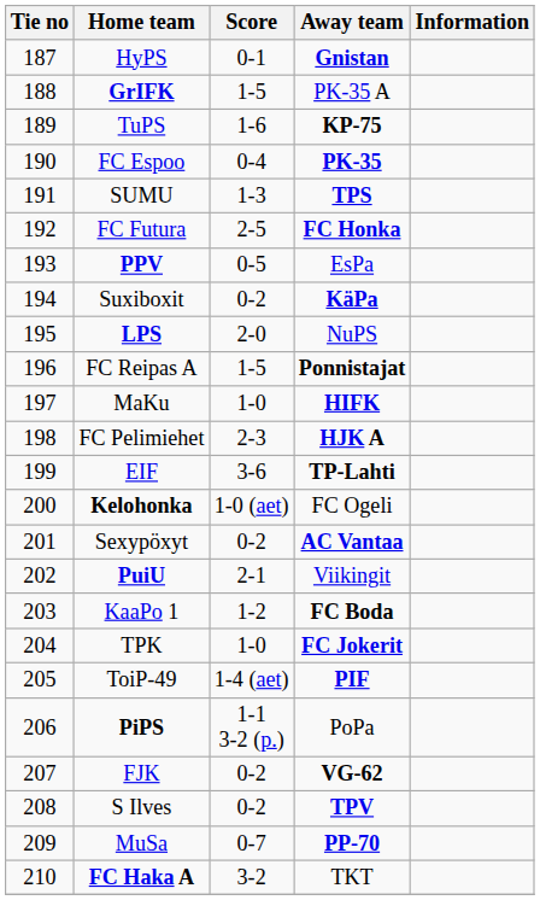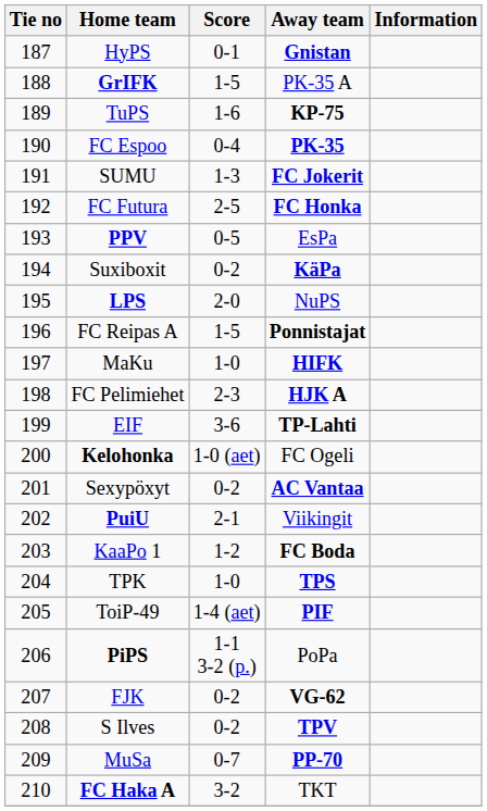SUMU | Away team: TPS -> FC Jokerit
TPK | Away team: FC Jokerit -> TPS
